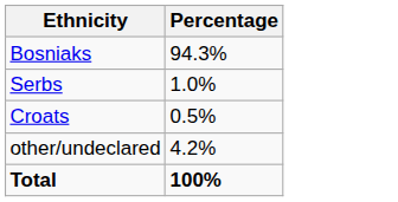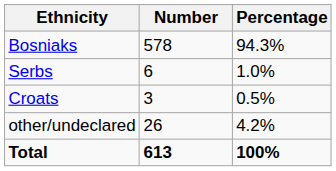+ column: Number | 578 | 6 | 3 | 26 | 613
